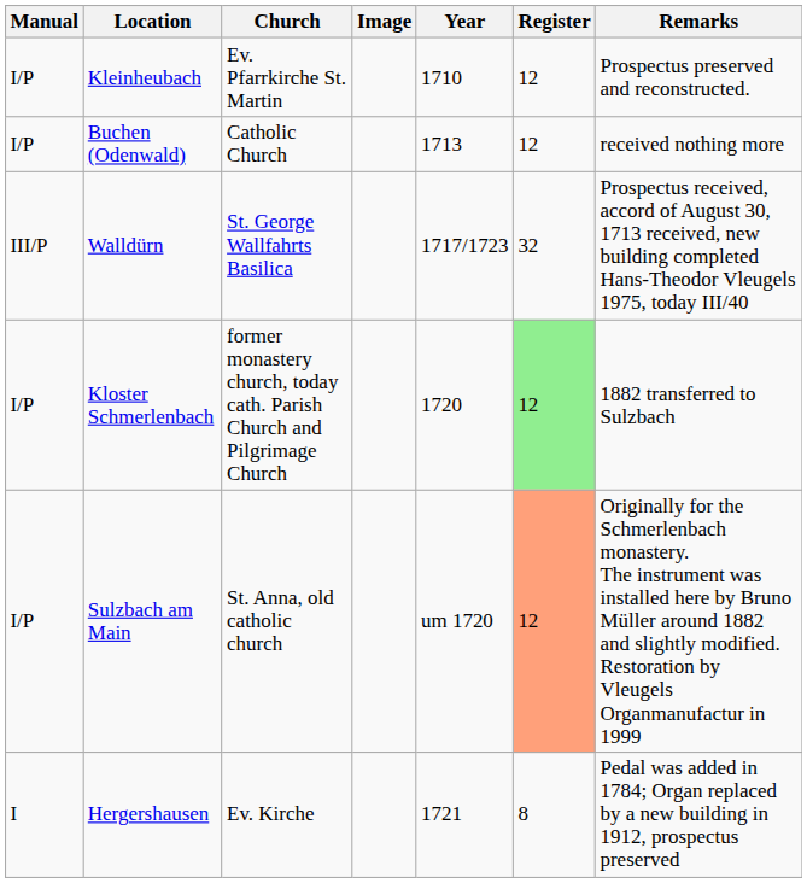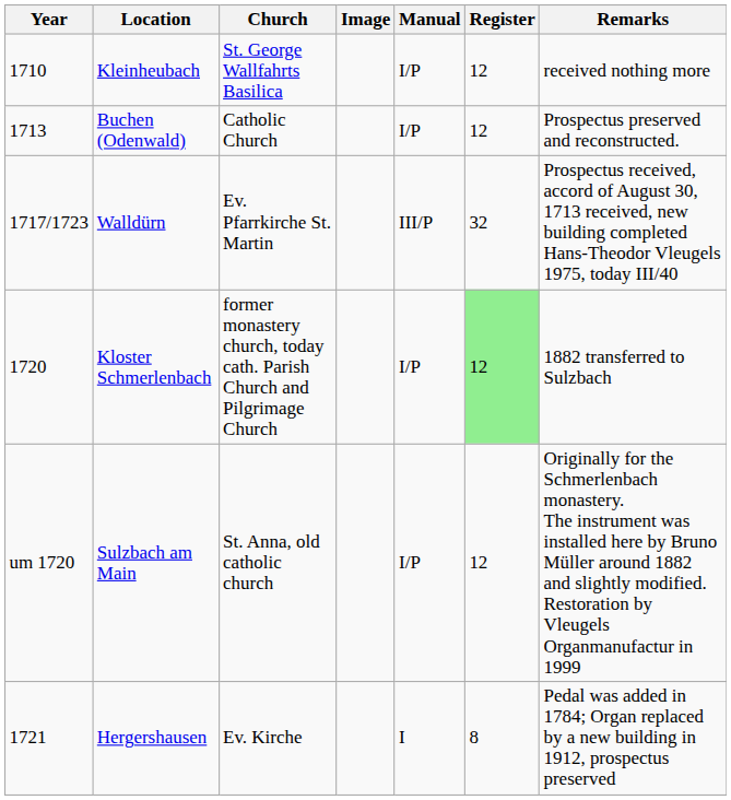columns swapped: Year <-> Manual
Kleinheubach | Church: Ev. Pfarrkirche St. Martin -> St. George Wallfahrts Basilica
Kleinheubach | Remarks: Prospectus preserved and reconstructed. -> received nothing more
Buchen (Odenwald) | Remarks: received nothing more -> Prospectus preserved and reconstructed.
Walldürn | Church: St. George Wallfahrts Basilica -> Ev. Pfarrkirche St. Martin
Sulzbach am Main | Register: lightsalmon background -> no background
